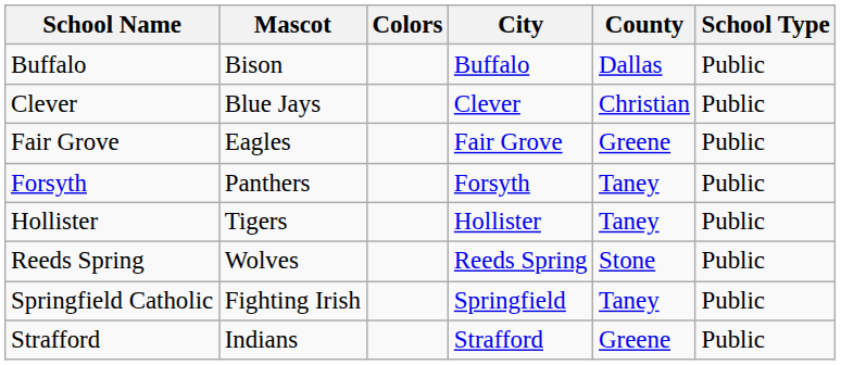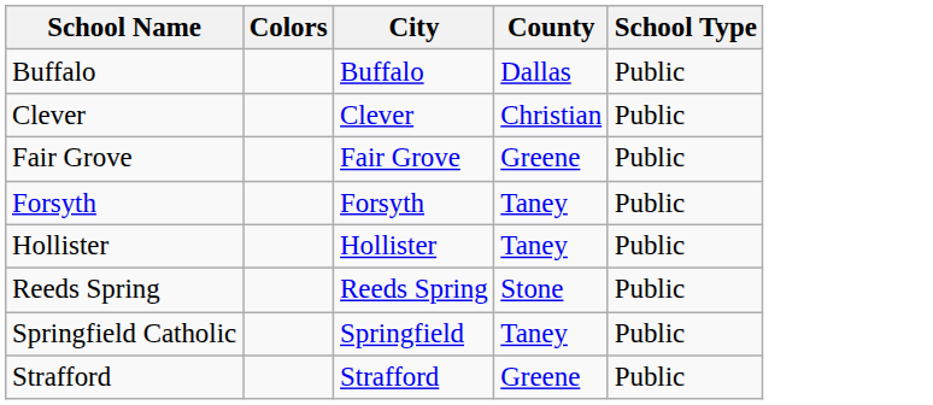- column: Mascot | Bison | Blue Jays | Eagles | Panthers | Tigers | Wolves | Fighting Irish | Indians
